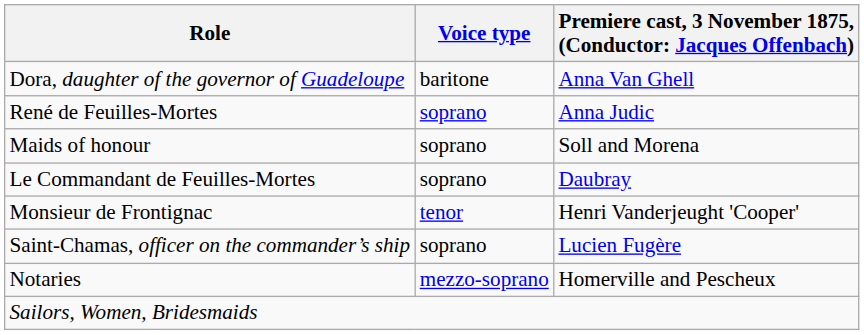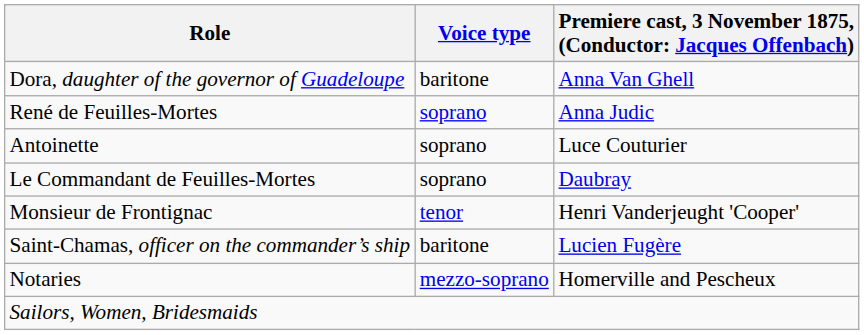+ row: Antoinette | soprano | Luce Couturier
- row: Maids of honour | soprano | Soll and Morena
Saint-Chamas, officer on the commander’s ship | Voice type: soprano -> baritone
